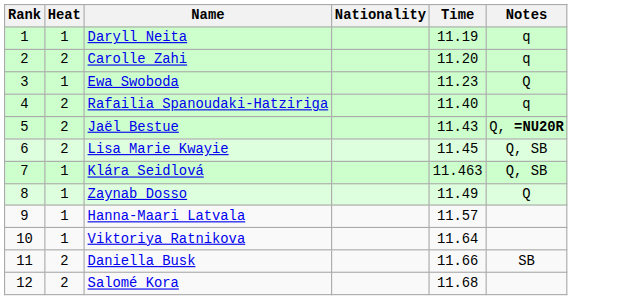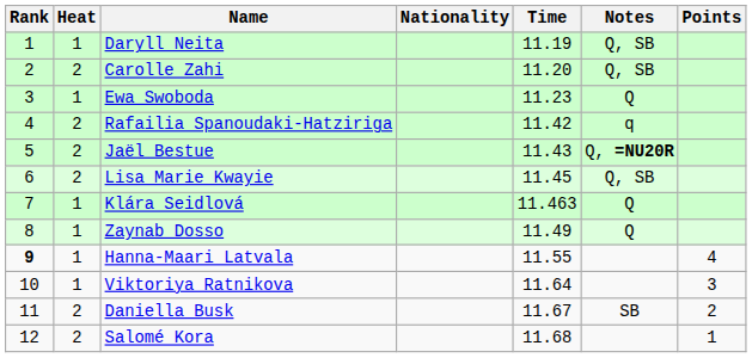+ column: Points | 4 | 3 | 2 | 1
Daryll Neita | Notes: q -> Q, SB
Carolle Zahi | Notes: q -> Q, SB
Rafailia Spanoudaki-Hatziriga | Time: 11.40 -> 11.42
Klára Seidlová | Notes: Q, SB -> Q
Hanna-Maari Latvala | Rank: normal -> bold
Hanna-Maari Latvala | Time: 11.57 -> 11.55
Daniella Busk | Time: 11.66 -> 11.67
